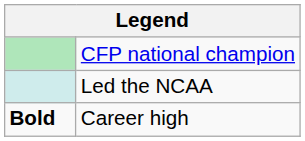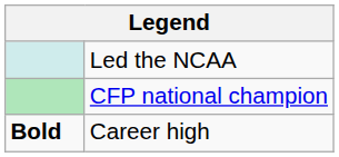rows swapped: CFP national champion <-> Led the NCAA
